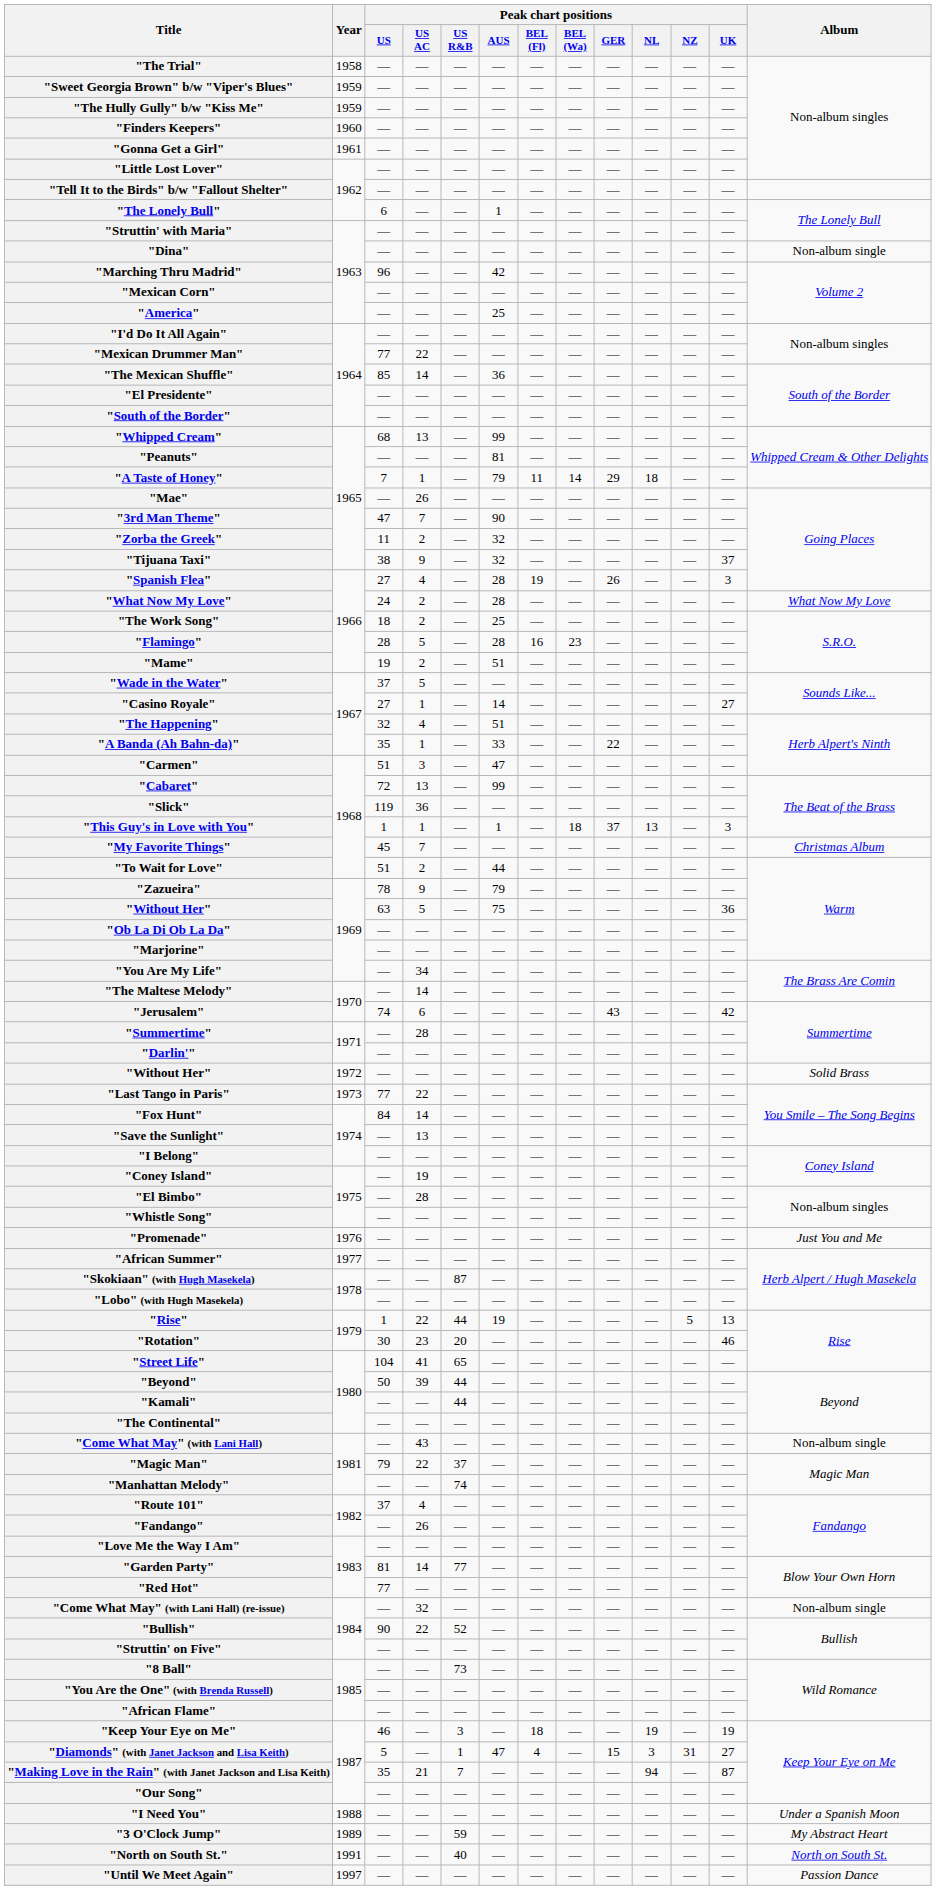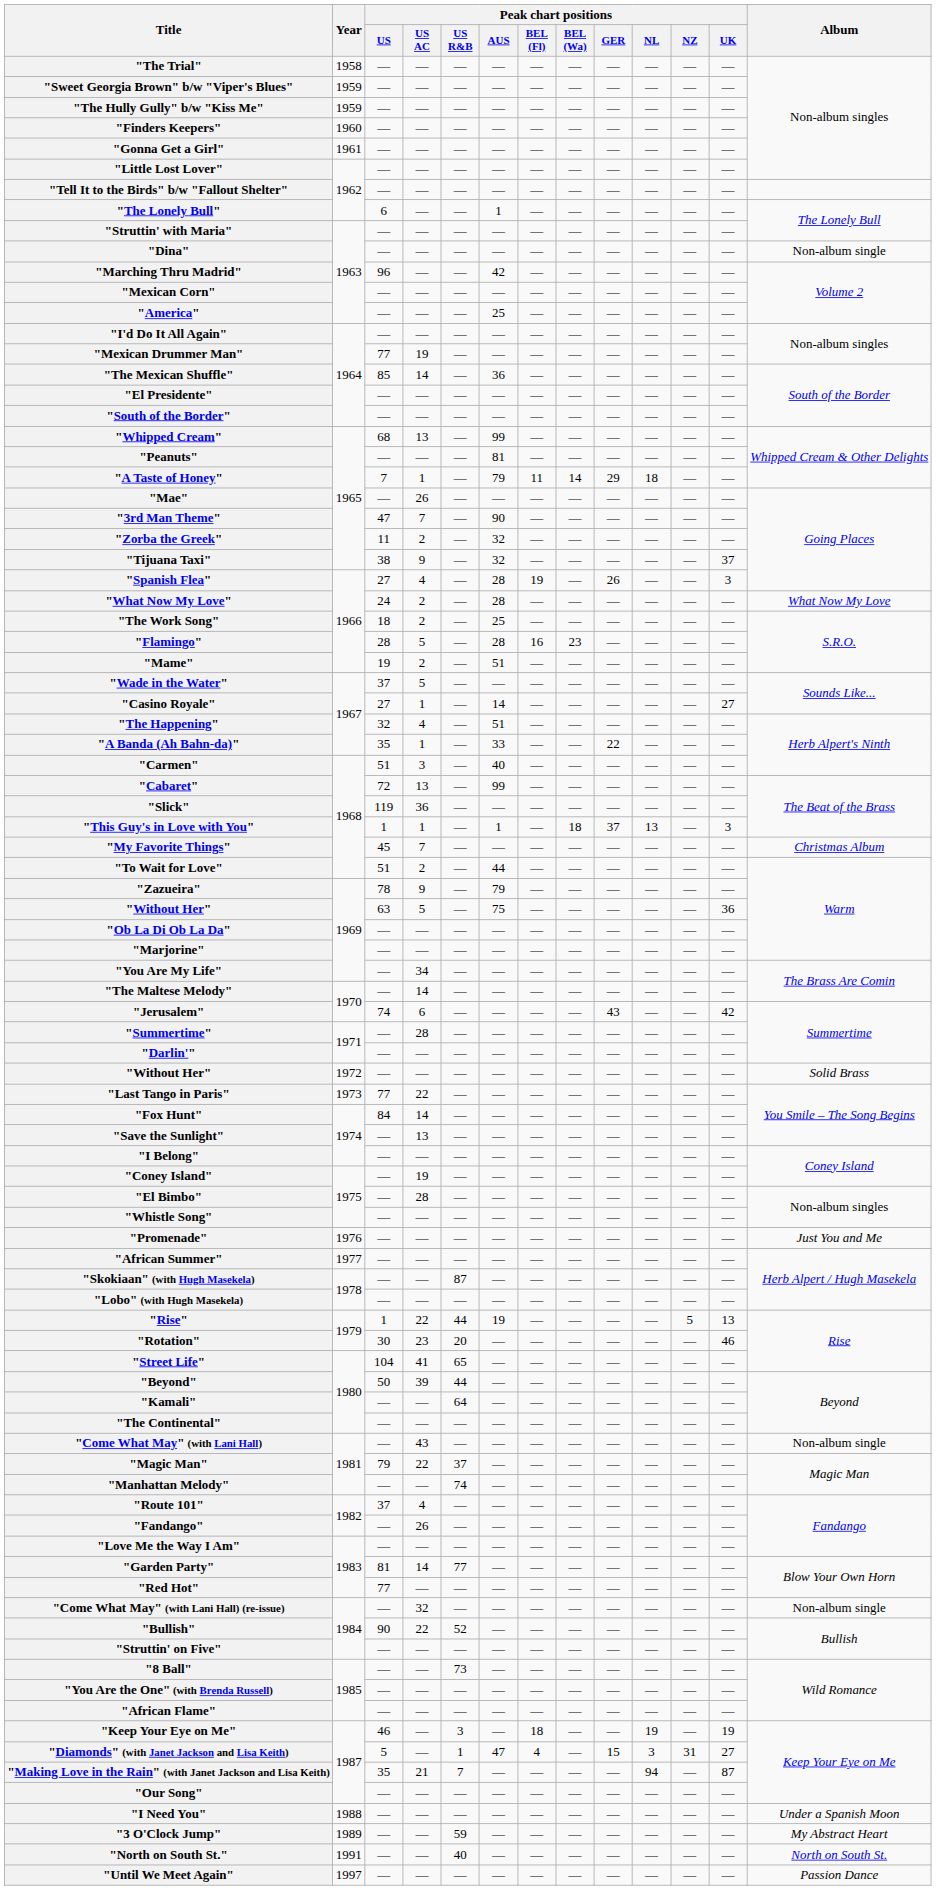"Mexican Drummer Man" | Peak chart positions / US AC: 22 -> 19
"Carmen" | Peak chart positions / AUS: 47 -> 40
"Kamali" | Peak chart positions / US R&B: 44 -> 64
